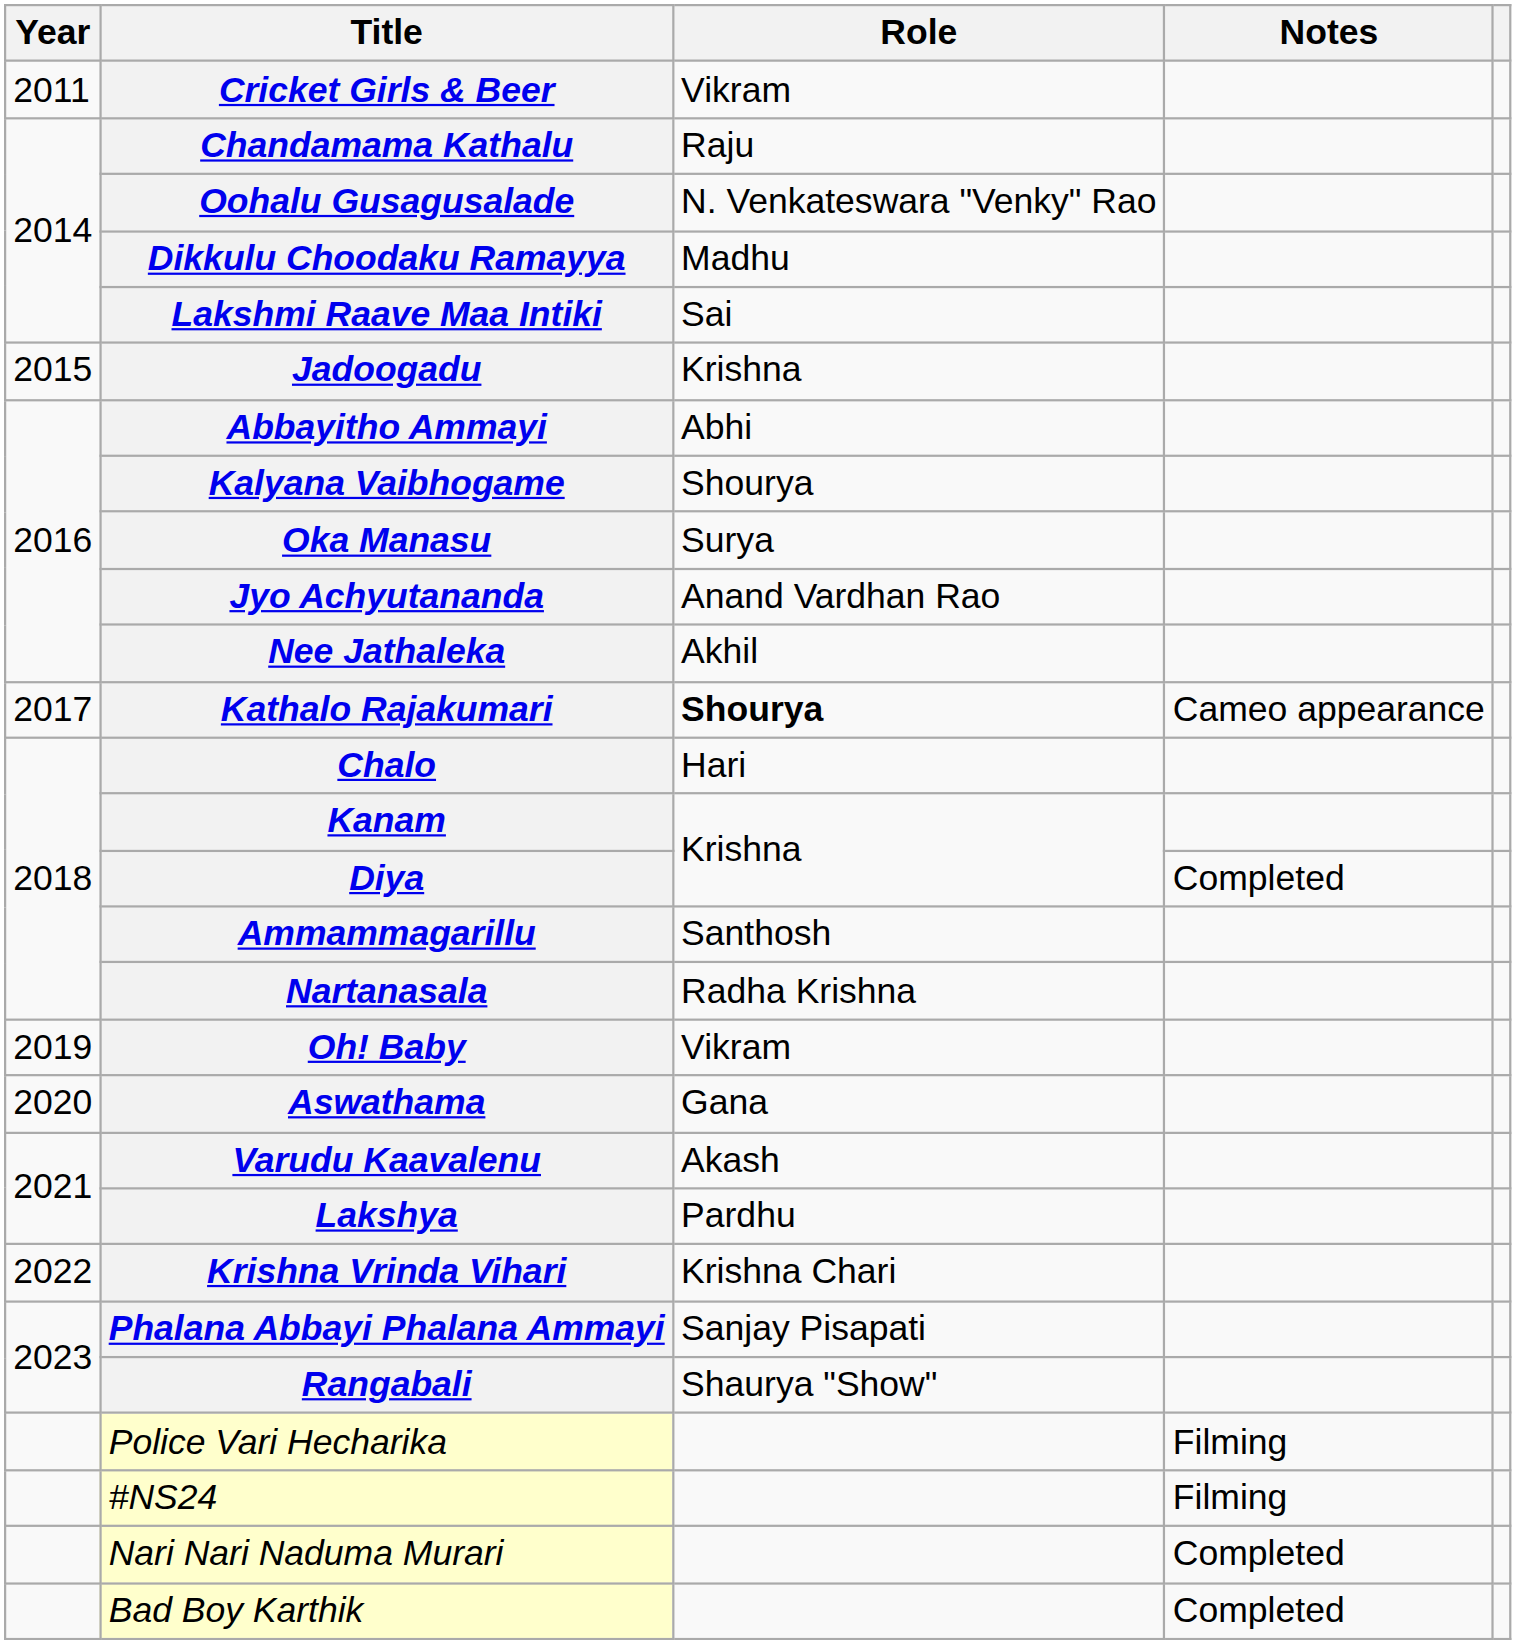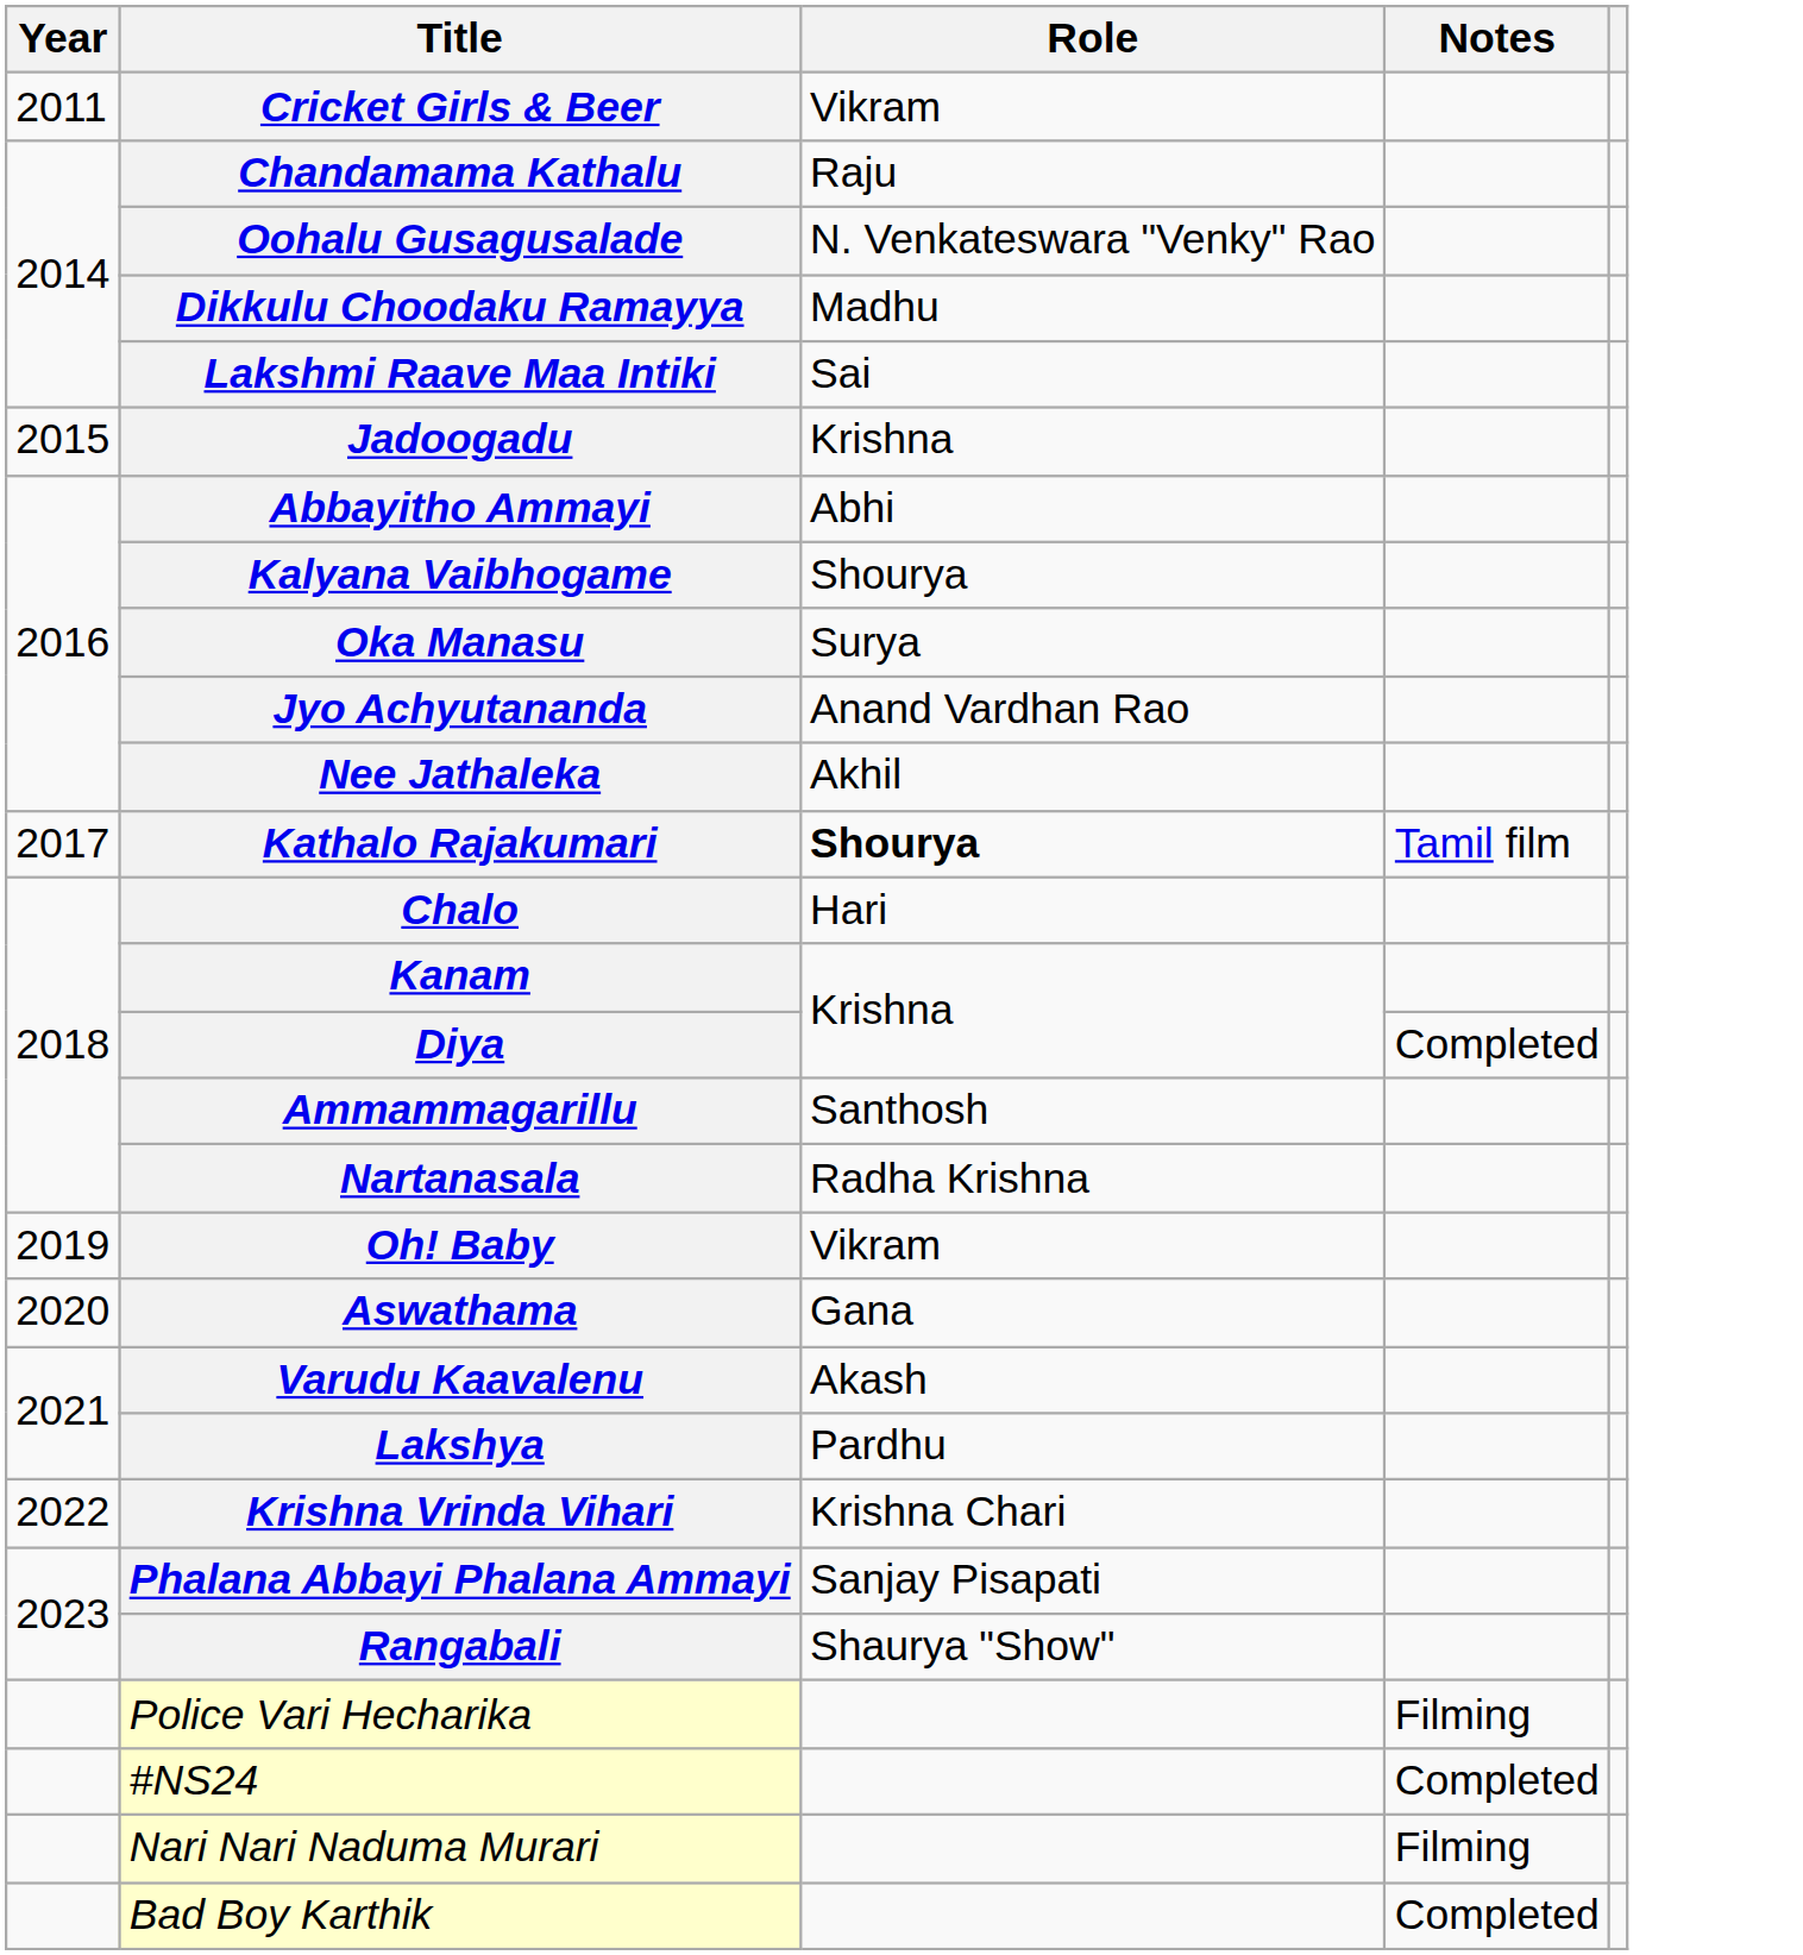Kathalo Rajakumari | Notes: Cameo appearance -> Tamil film
#NS24 | Notes: Filming -> Completed
Nari Nari Naduma Murari | Notes: Completed -> Filming
